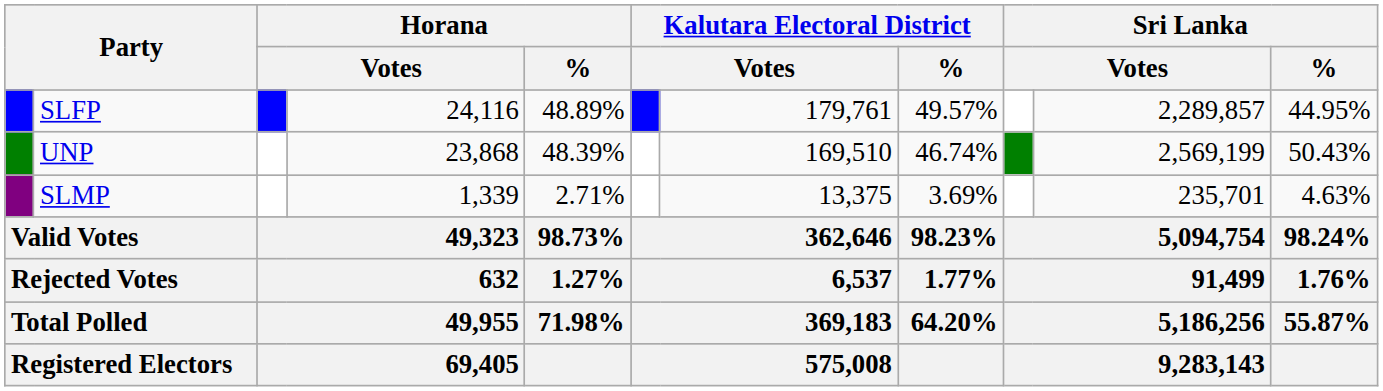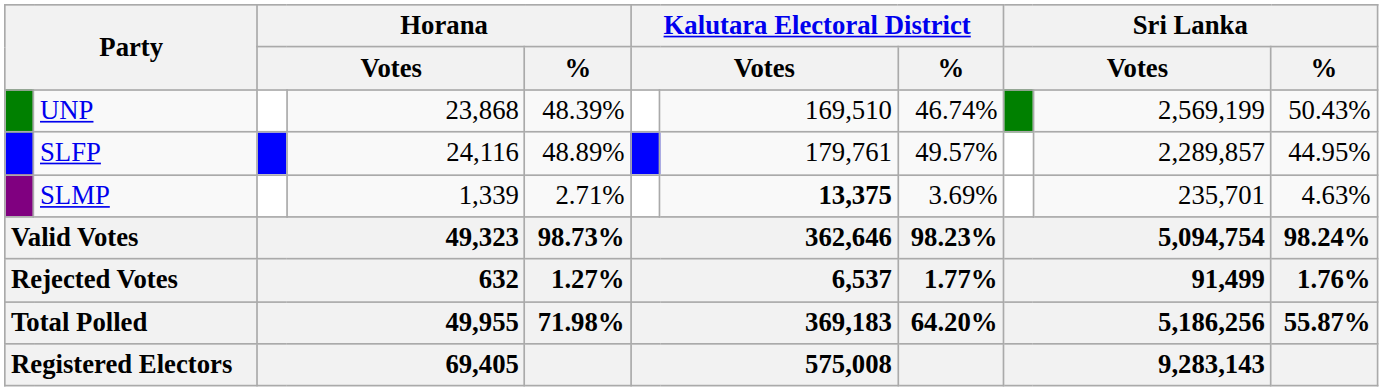rows swapped: SLFP <-> UNP
SLMP | column 7: normal -> bold
